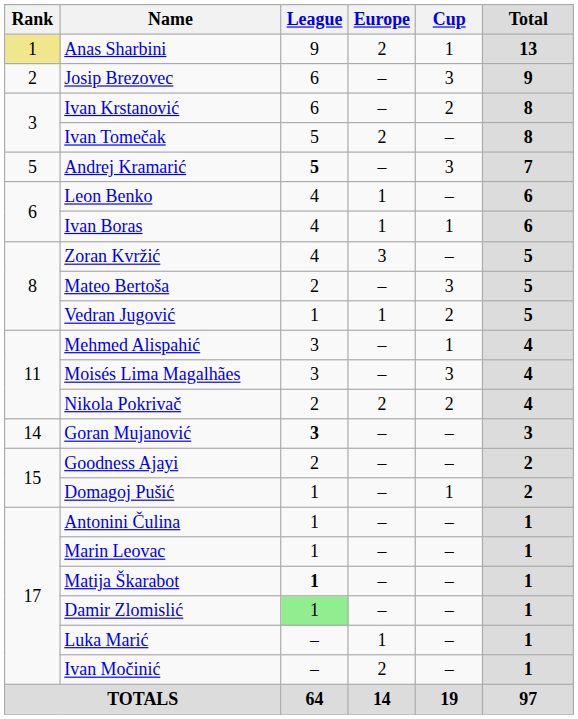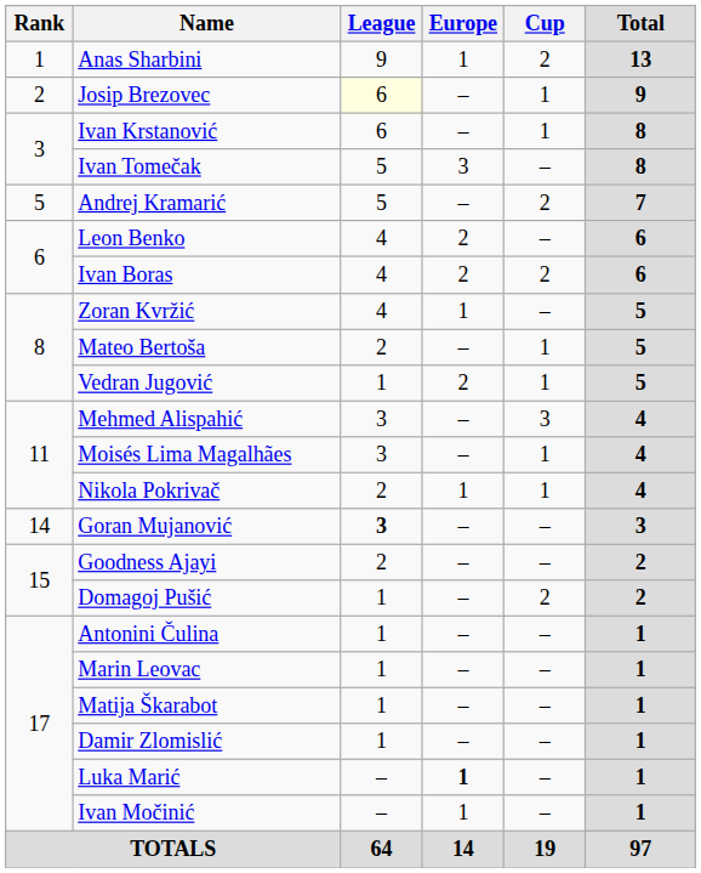Anas Sharbini | Rank: khaki background -> no background
Anas Sharbini | Europe: 2 -> 1
Anas Sharbini | Cup: 1 -> 2
Josip Brezovec | League: no background -> lightyellow background
Josip Brezovec | Cup: 3 -> 1
Ivan Krstanović | Cup: 2 -> 1
Ivan Tomečak | Europe: 2 -> 3
Andrej Kramarić | League: bold -> normal
Andrej Kramarić | Cup: 3 -> 2
Leon Benko | Europe: 1 -> 2
Ivan Boras | Europe: 1 -> 2
Ivan Boras | Cup: 1 -> 2
Zoran Kvržić | Europe: 3 -> 1
Mateo Bertoša | Cup: 3 -> 1
Vedran Jugović | Europe: 1 -> 2
Vedran Jugović | Cup: 2 -> 1
Mehmed Alispahić | Cup: 1 -> 3
Moisés Lima Magalhães | Cup: 3 -> 1
Nikola Pokrivač | Europe: 2 -> 1
Nikola Pokrivač | Cup: 2 -> 1
Domagoj Pušić | Cup: 1 -> 2
Matija Škarabot | League: bold -> normal
Damir Zlomislić | League: lightgreen background -> no background
Luka Marić | Europe: normal -> bold
Ivan Močinić | Europe: 2 -> 1
